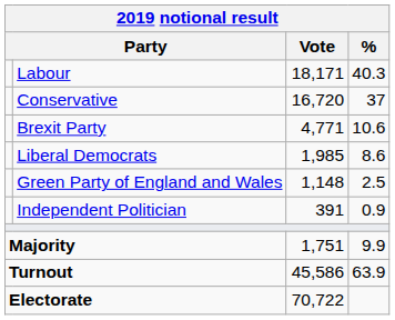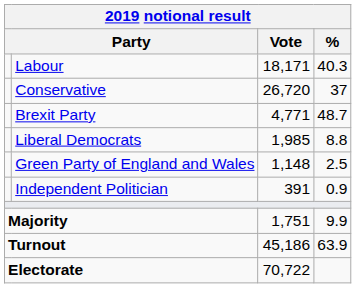Conservative | Vote: 16,720 -> 26,720
Brexit Party | %: 10.6 -> 48.7
Liberal Democrats | %: 8.6 -> 8.8
Turnout | Vote: 45,586 -> 45,186
